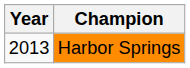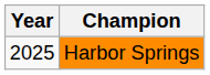Harbor Springs | Year: 2013 -> 2025
